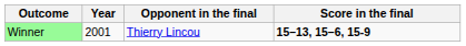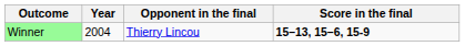Winner | Year: 2001 -> 2004
